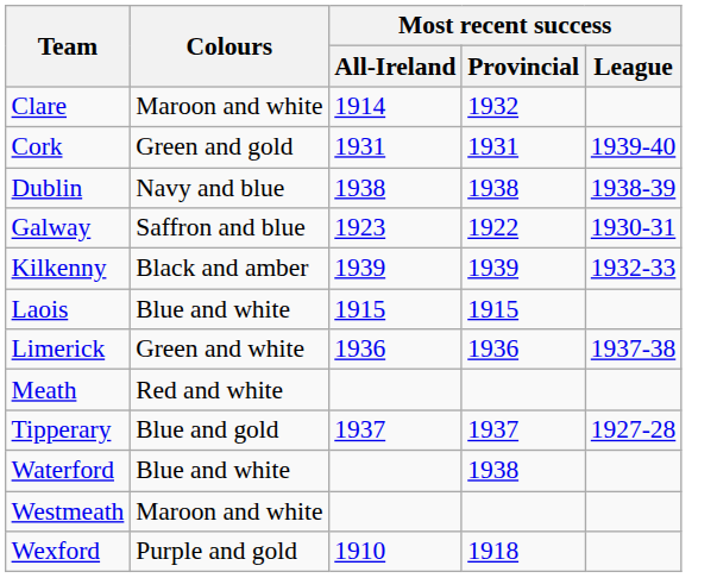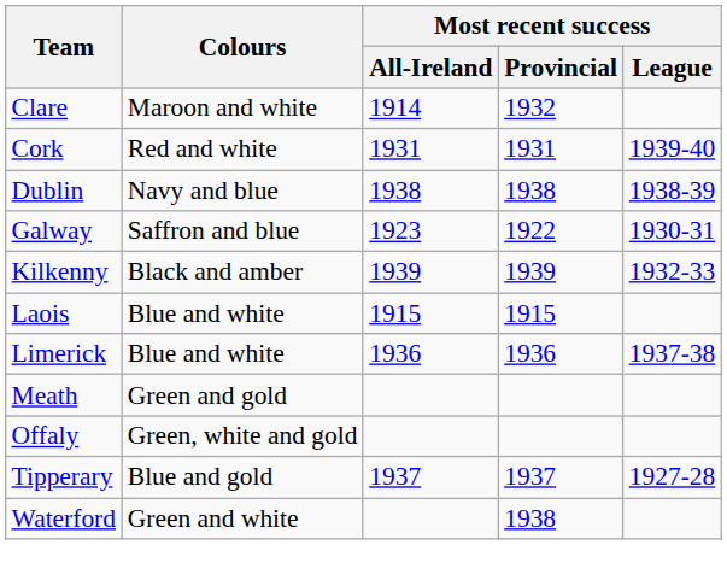Cork | Colours: Green and gold -> Red and white
Limerick | Colours: Green and white -> Blue and white
Meath | Colours: Red and white -> Green and gold
+ row: Offaly | Green, white and gold
Waterford | Colours: Blue and white -> Green and white
- row: Westmeath | Maroon and white
- row: Wexford | Purple and gold | 1910 | 1918
